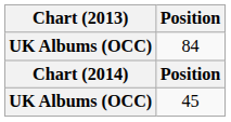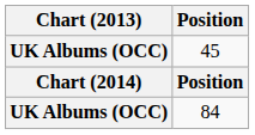rows swapped: 45 <-> 84
